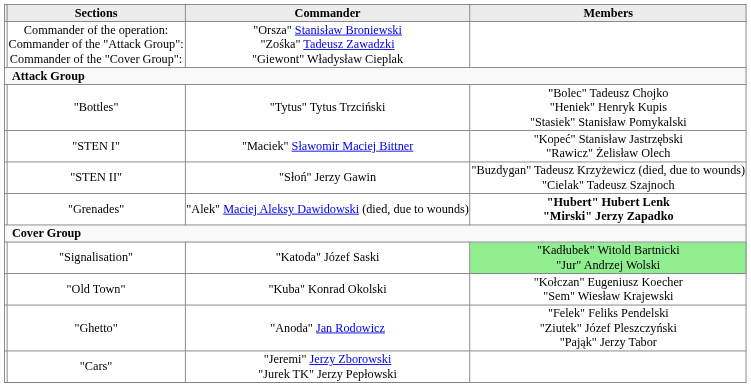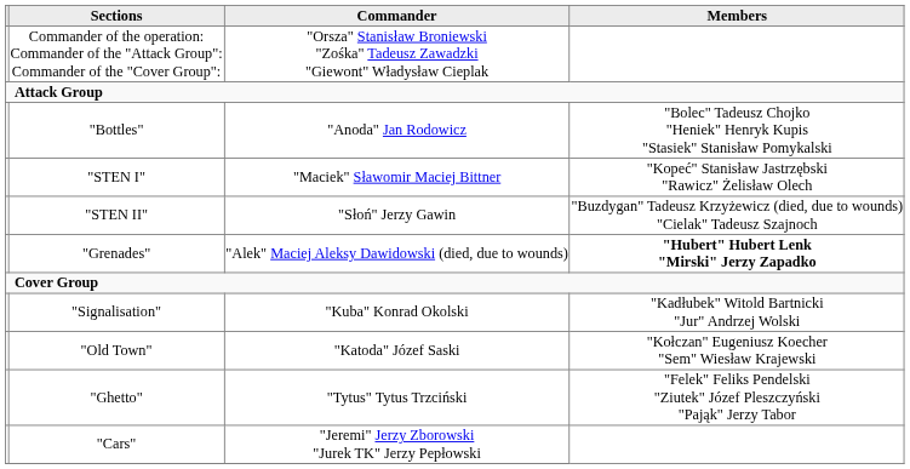"Bottles" | Commander: "Tytus" Tytus Trzciński -> "Anoda" Jan Rodowicz
"Signalisation" | Commander: "Katoda" Józef Saski -> "Kuba" Konrad Okolski
"Signalisation" | Members: lightgreen background -> no background
"Old Town" | Commander: "Kuba" Konrad Okolski -> "Katoda" Józef Saski
"Ghetto" | Commander: "Anoda" Jan Rodowicz -> "Tytus" Tytus Trzciński
